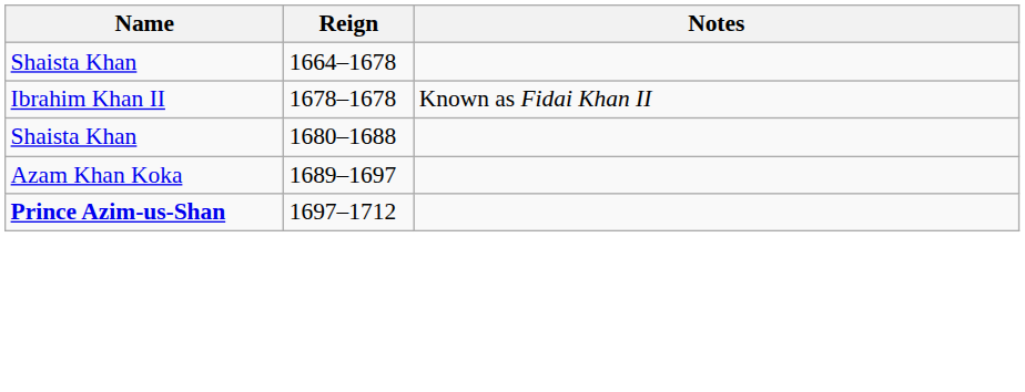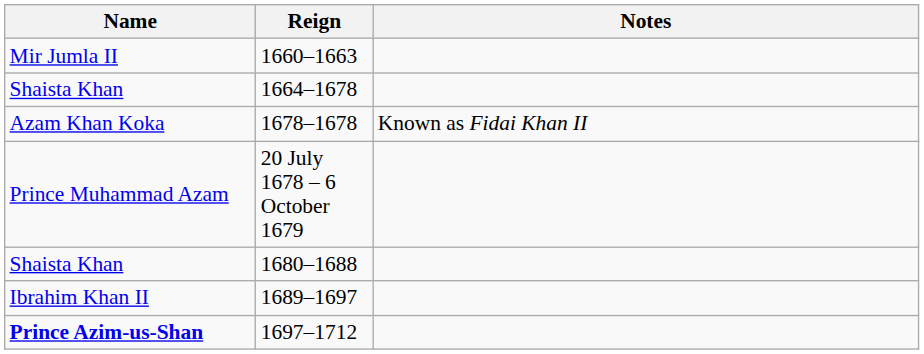+ row: Mir Jumla II | 1660–1663
1678–1678 | Name: Ibrahim Khan II -> Azam Khan Koka
+ row: Prince Muhammad Azam | 20 July 1678 – 6 October 1679
1689–1697 | Name: Azam Khan Koka -> Ibrahim Khan II
